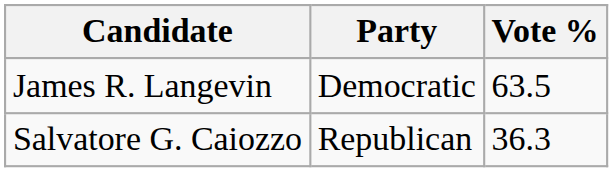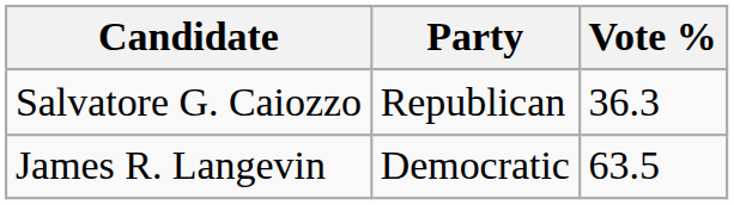rows swapped: James R. Langevin <-> Salvatore G. Caiozzo
